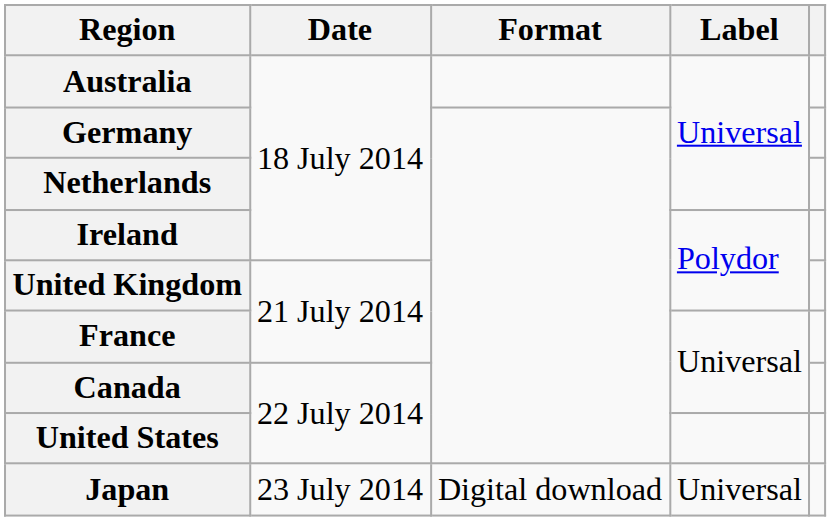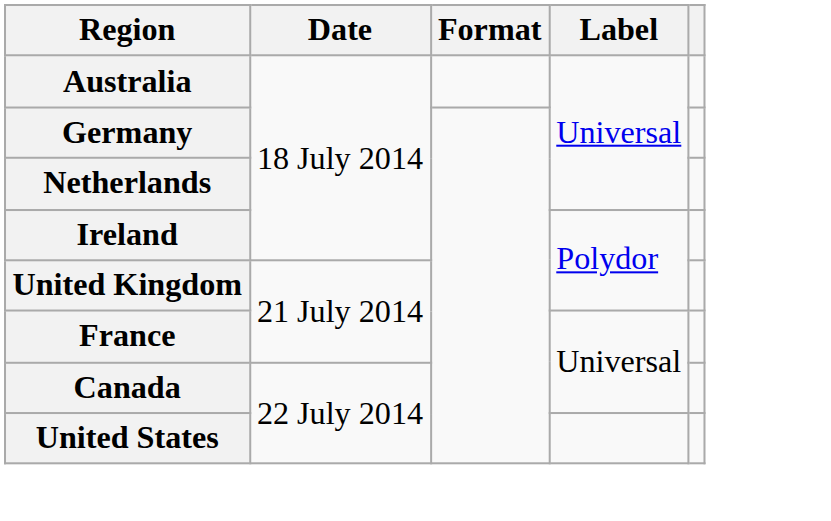- row: Japan | 23 July 2014 | Digital download | Universal
